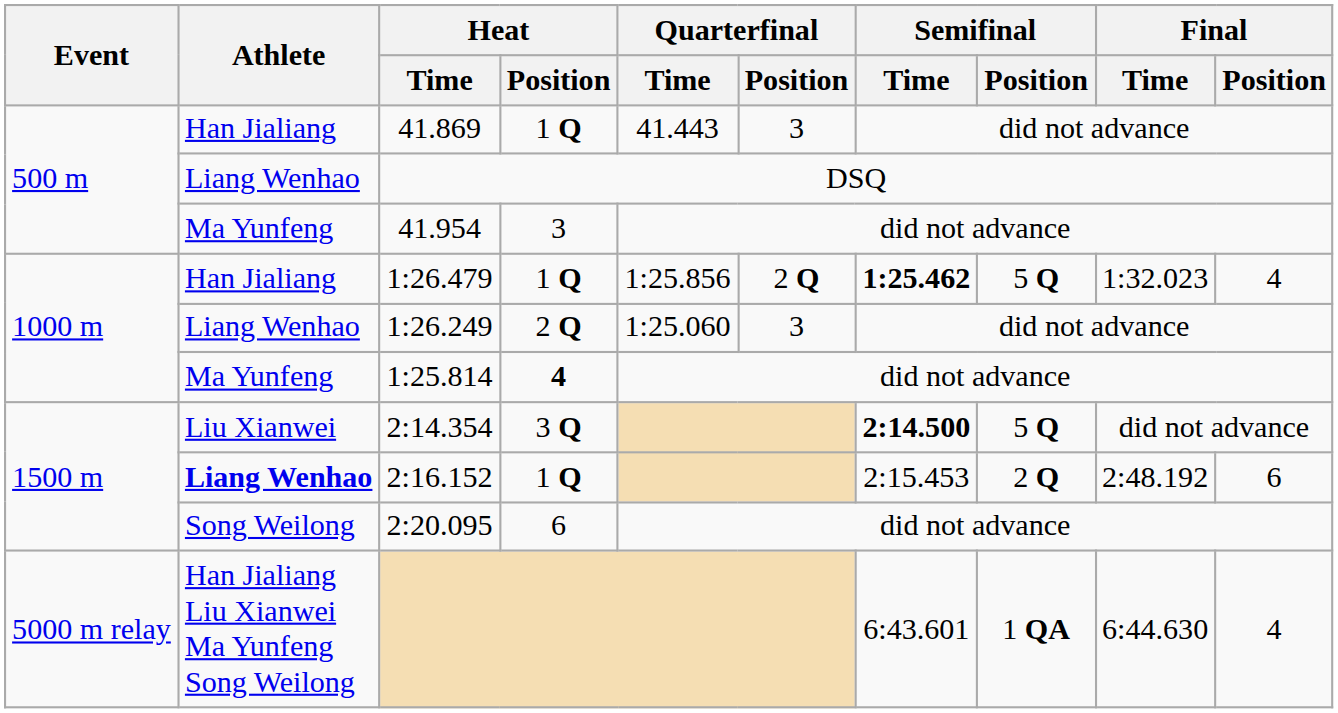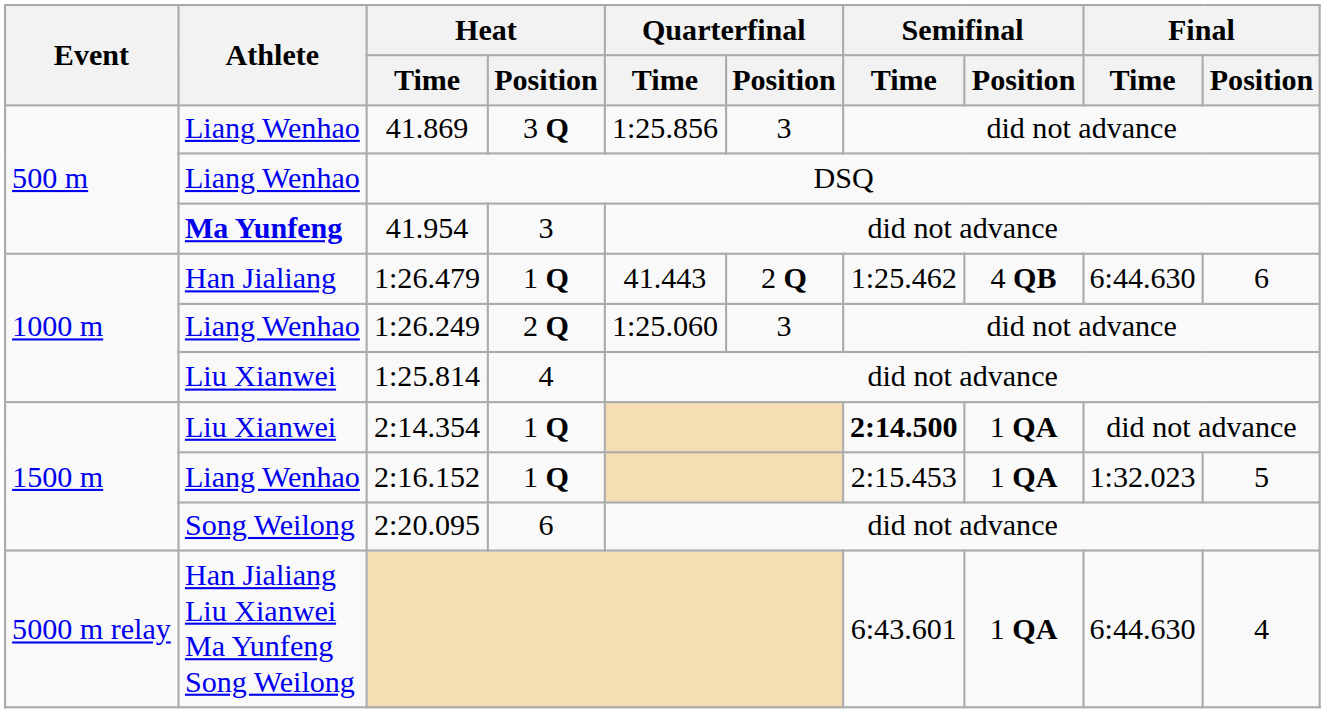41.869 | Athlete: Han Jialiang -> Liang Wenhao
41.869 | Heat / Position: 1 Q -> 3 Q
41.869 | Quarterfinal / Time: 41.443 -> 1:25.856
41.954 | Athlete: normal -> bold
1:26.479 | Quarterfinal / Time: 1:25.856 -> 41.443
1:26.479 | Semifinal / Time: bold -> normal
1:26.479 | Semifinal / Position: 5 Q -> 4 QB
1:26.479 | Final / Time: 1:32.023 -> 6:44.630
1:26.479 | Final / Position: 4 -> 6
1:25.814 | Athlete: Ma Yunfeng -> Liu Xianwei
1:25.814 | Heat / Position: bold -> normal
2:14.354 | Heat / Position: 3 Q -> 1 Q
2:14.354 | Semifinal / Position: 5 Q -> 1 QA
2:16.152 | Athlete: bold -> normal
2:16.152 | Semifinal / Position: 2 Q -> 1 QA
2:16.152 | Final / Time: 2:48.192 -> 1:32.023
2:16.152 | Final / Position: 6 -> 5
